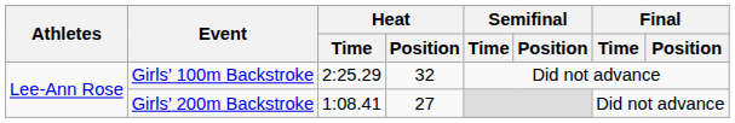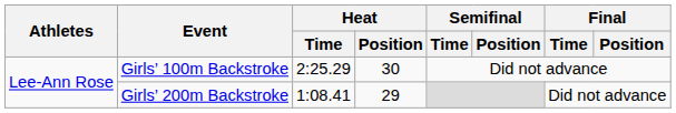Girls’ 100m Backstroke | Heat / Position: 32 -> 30
Girls’ 200m Backstroke | Heat / Position: 27 -> 29
